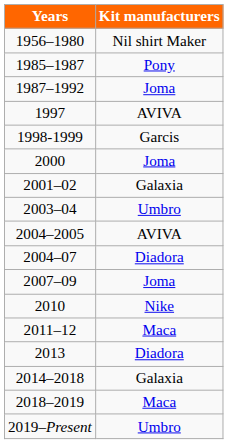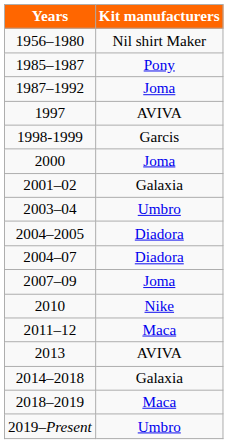2004–2005 | Kit manufacturers: AVIVA -> Diadora
2013 | Kit manufacturers: Diadora -> AVIVA
